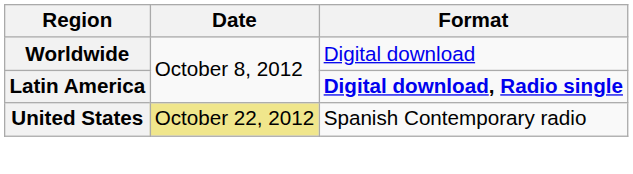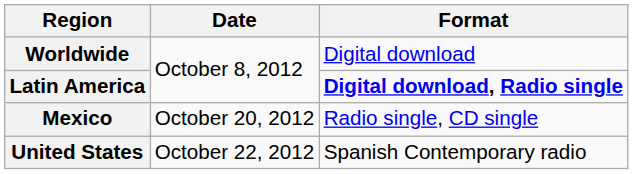+ row: Mexico | October 20, 2012 | Radio single, CD single
United States | Date: khaki background -> no background
